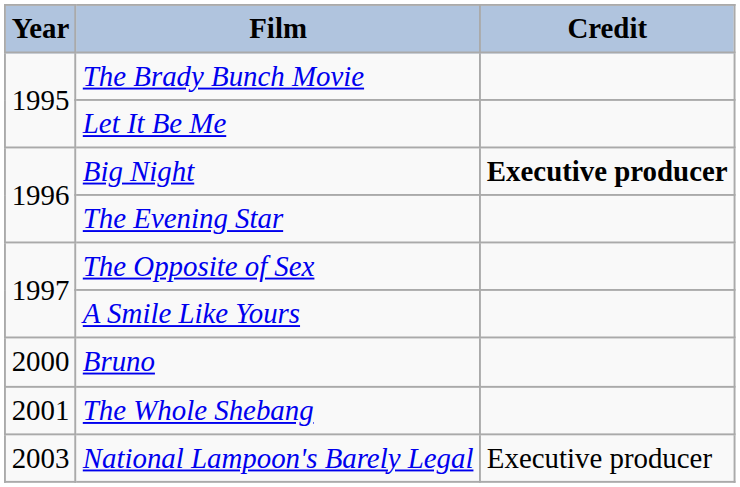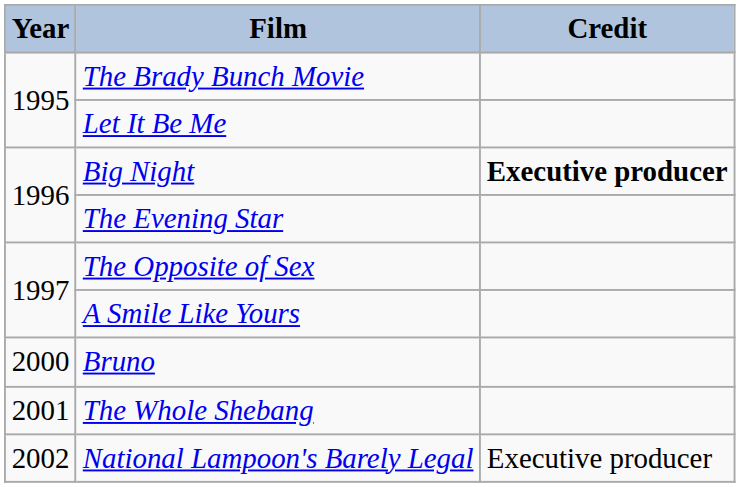National Lampoon's Barely Legal | Year: 2003 -> 2002
